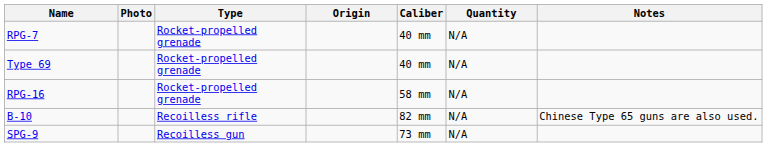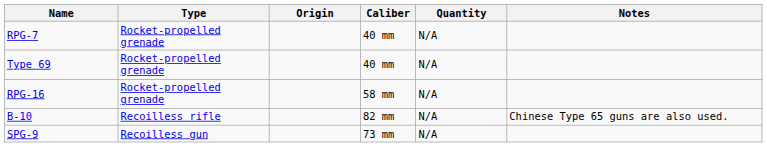- column: Photo
